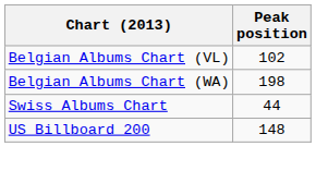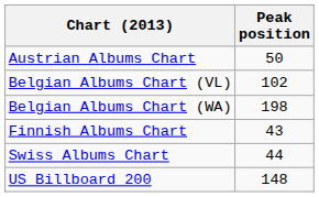+ row: Austrian Albums Chart | 50
+ row: Finnish Albums Chart | 43
